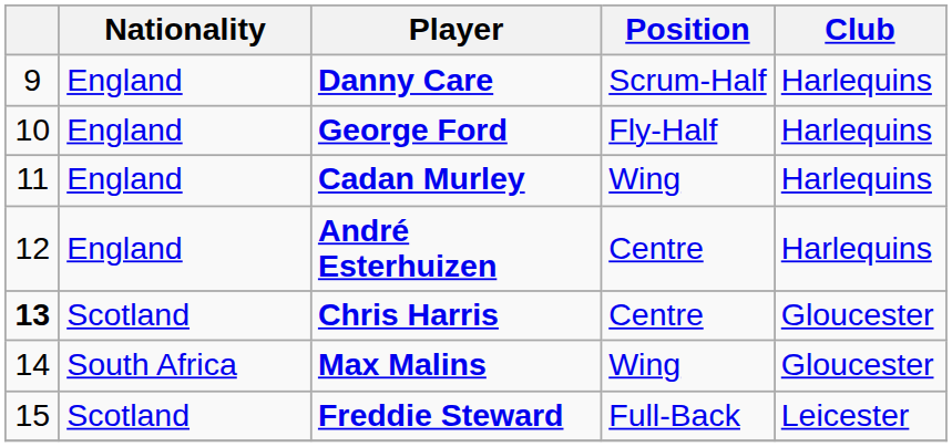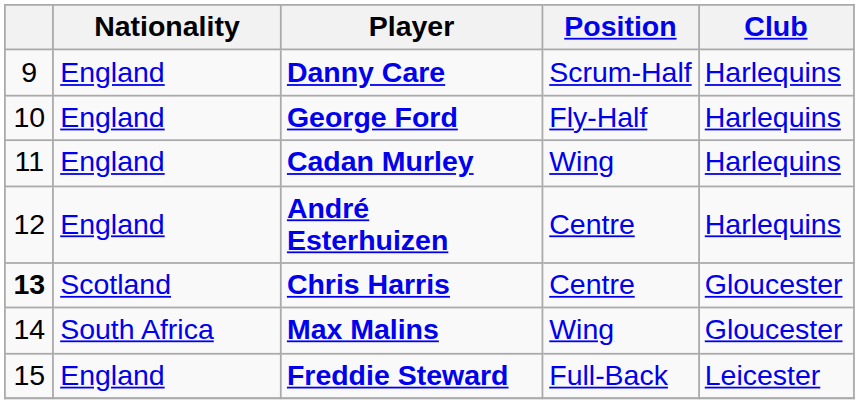Freddie Steward | Nationality: Scotland -> England
